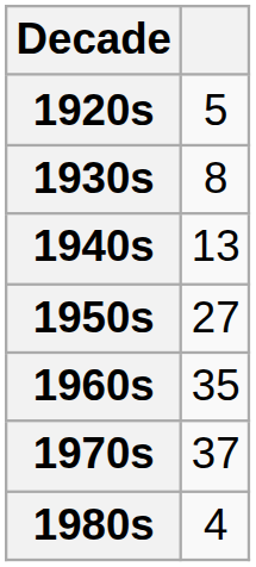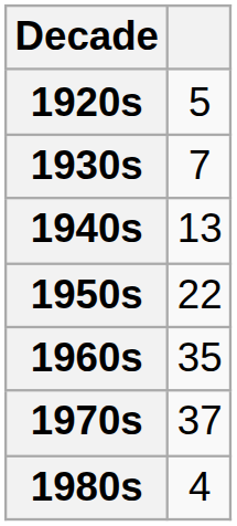1930s | column 2: 8 -> 7
1950s | column 2: 27 -> 22
